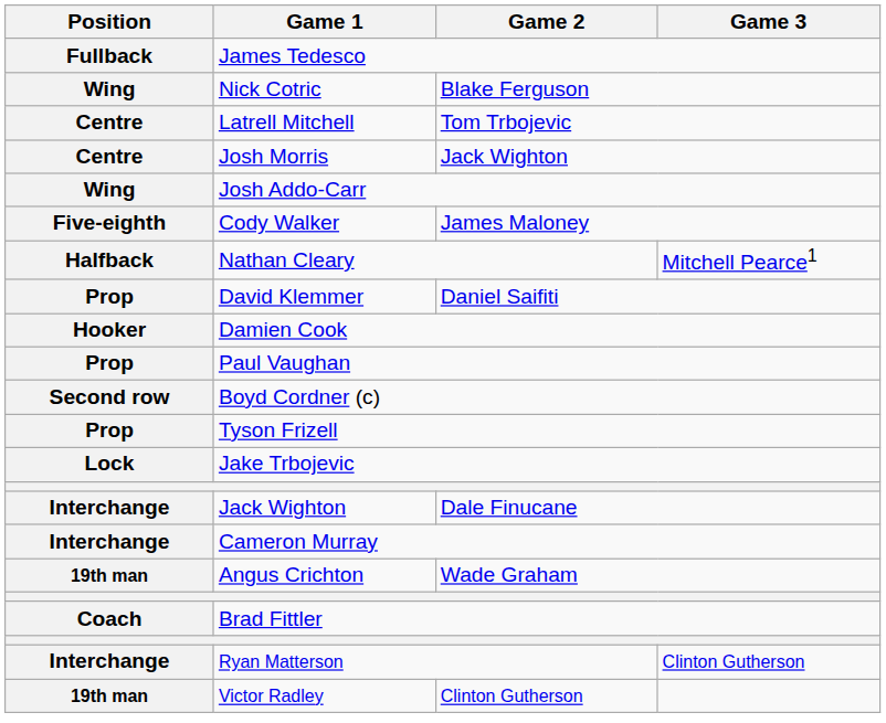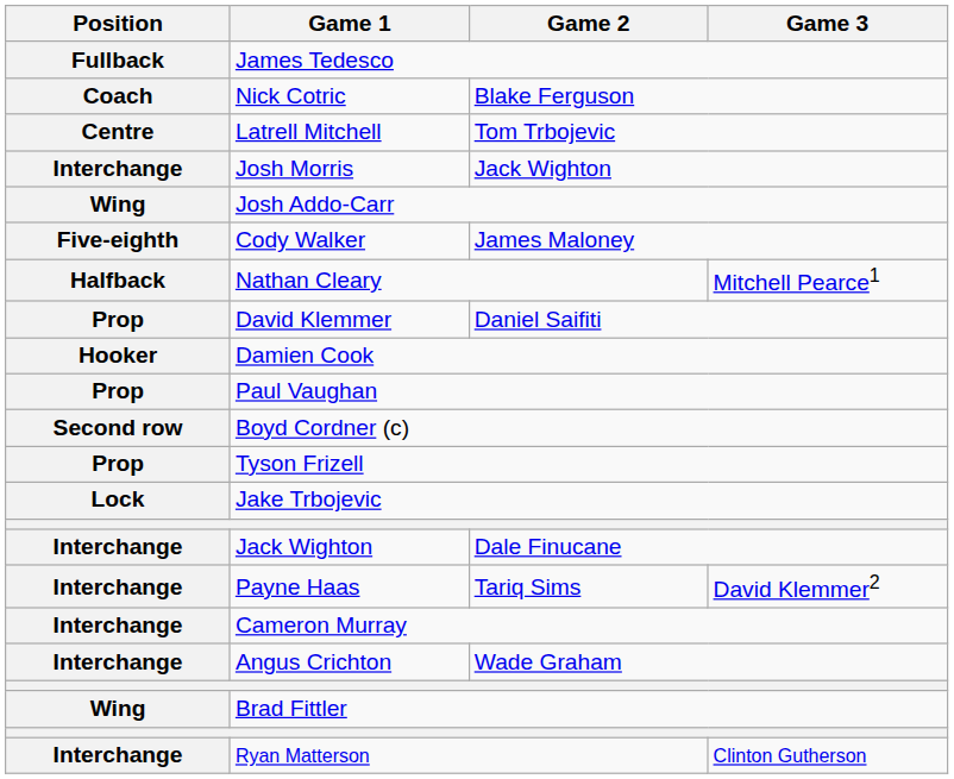Nick Cotric | Position: Wing -> Coach
Josh Morris | Position: Centre -> Interchange
+ row: Interchange | Payne Haas | Tariq Sims | David Klemmer2
Angus Crichton | Position: 19th man -> Interchange
Brad Fittler | Position: Coach -> Wing
- row: 19th man | Victor Radley | Clinton Gutherson
